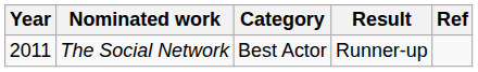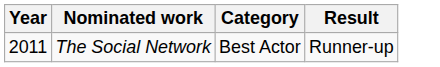- column: Ref
